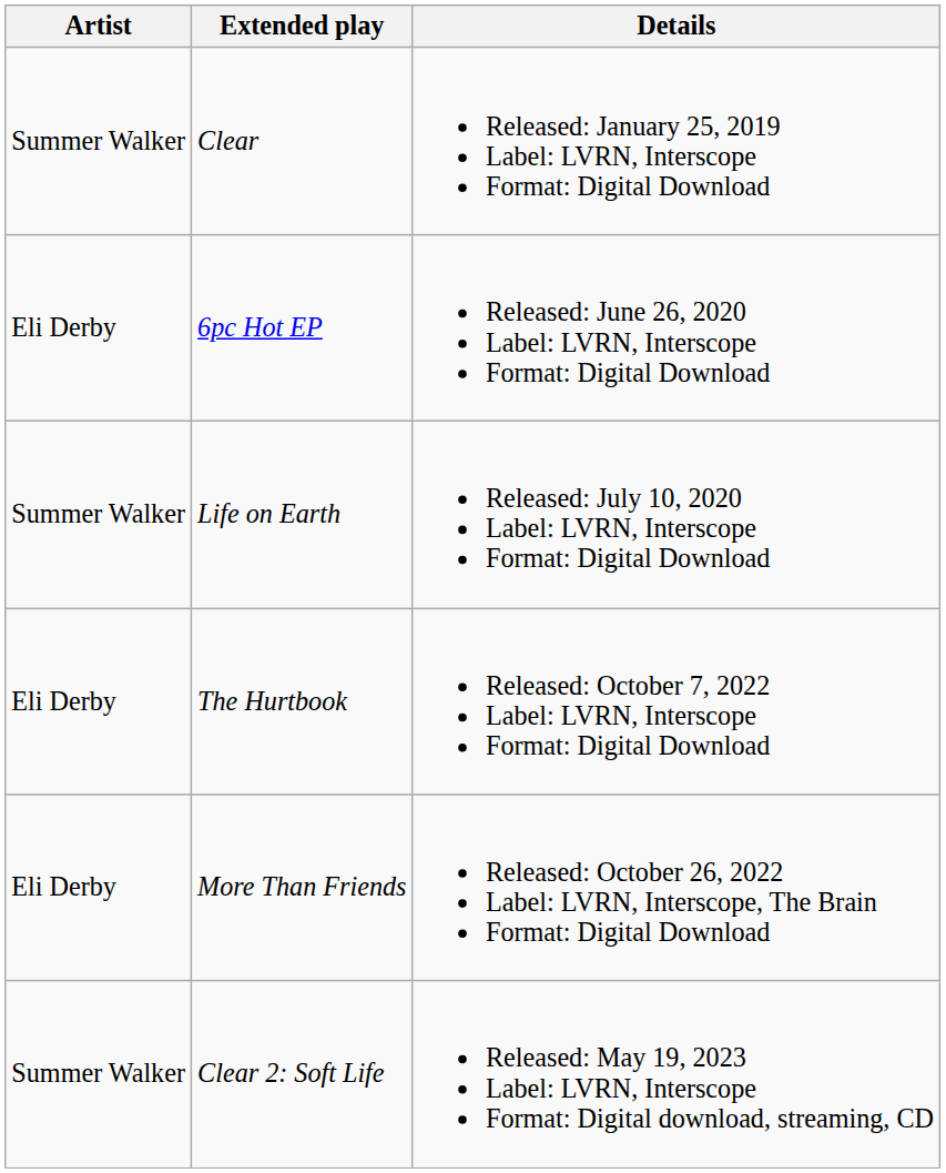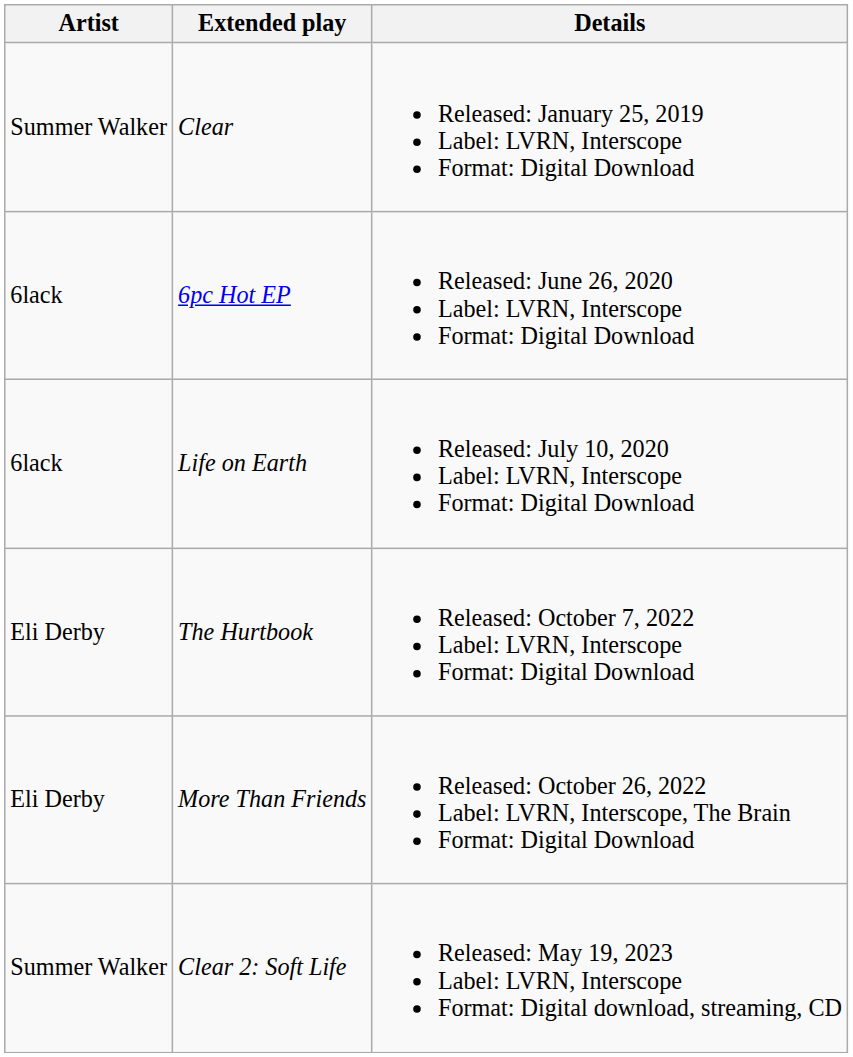6pc Hot EP | Artist: Eli Derby -> 6lack
Life on Earth | Artist: Summer Walker -> 6lack
